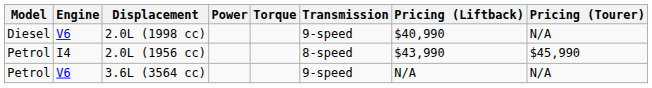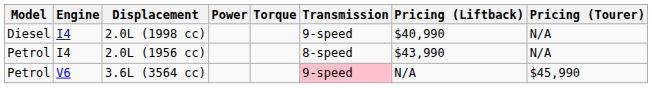2.0L (1998 cc) | Engine: V6 -> I4
2.0L (1956 cc) | Pricing (Tourer): $45,990 -> N/A
3.6L (3564 cc) | Transmission: no background -> pink background
3.6L (3564 cc) | Pricing (Tourer): N/A -> $45,990
